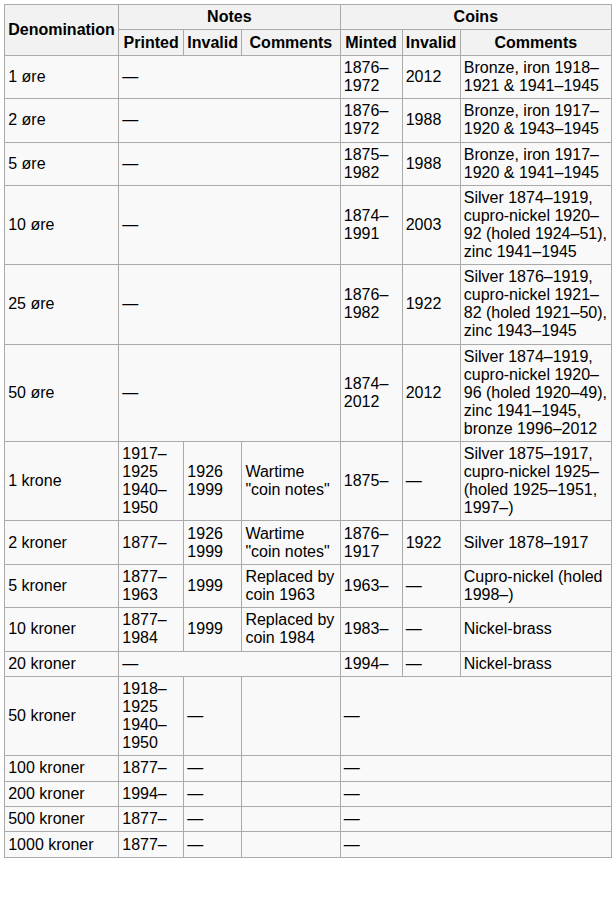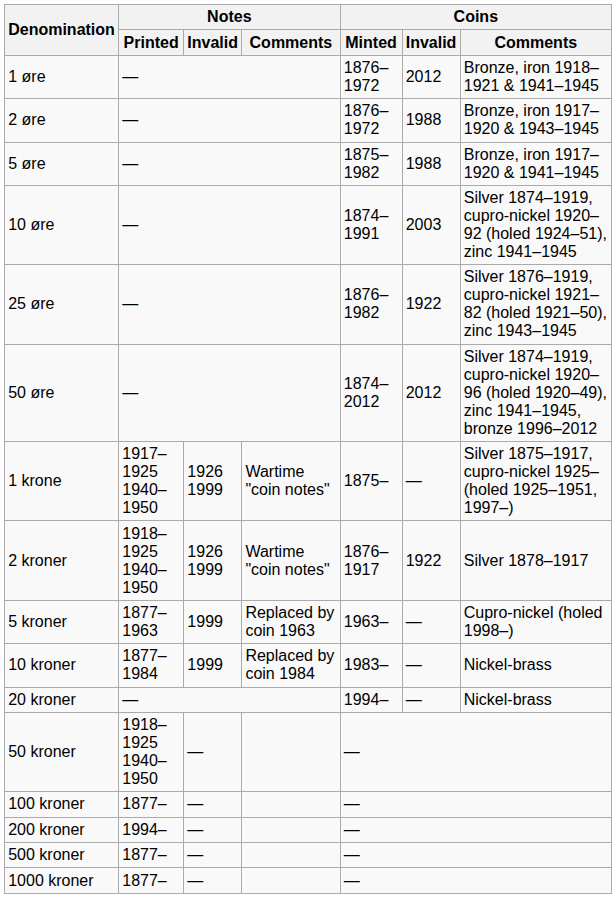2 kroner | Notes / Printed: 1877– -> 1918–1925 1940–1950
